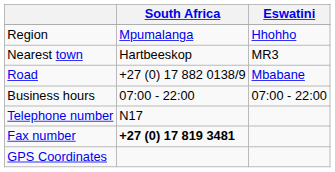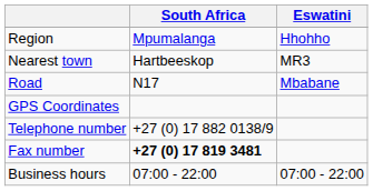Road | South Africa: +27 (0) 17 882 0138/9 -> N17
rows swapped: GPS Coordinates <-> Business hours
Telephone number | South Africa: N17 -> +27 (0) 17 882 0138/9
